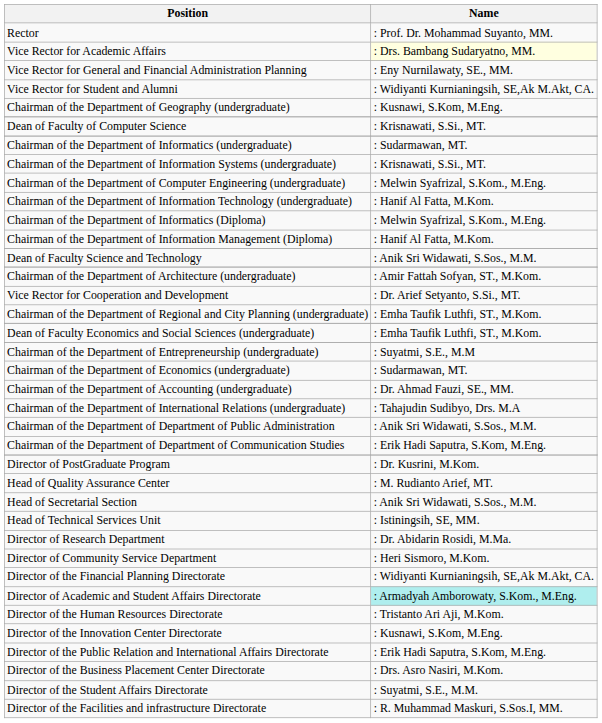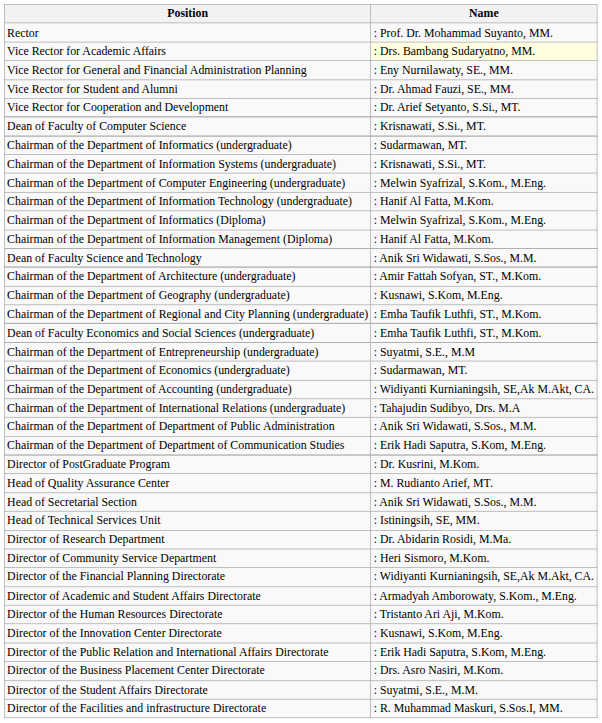Vice Rector for Student and Alumni | Name: : Widiyanti Kurnianingsih, SE,Ak M.Akt, CA. -> : Dr. Ahmad Fauzi, SE., MM.
rows swapped: Vice Rector for Cooperation and Development <-> Chairman of the Department of Geography (undergraduate)
Chairman of the Department of Accounting (undergraduate) | Name: : Dr. Ahmad Fauzi, SE., MM. -> : Widiyanti Kurnianingsih, SE,Ak M.Akt, CA.
Director of Academic and Student Affairs Directorate | Name: paleturquoise background -> no background
